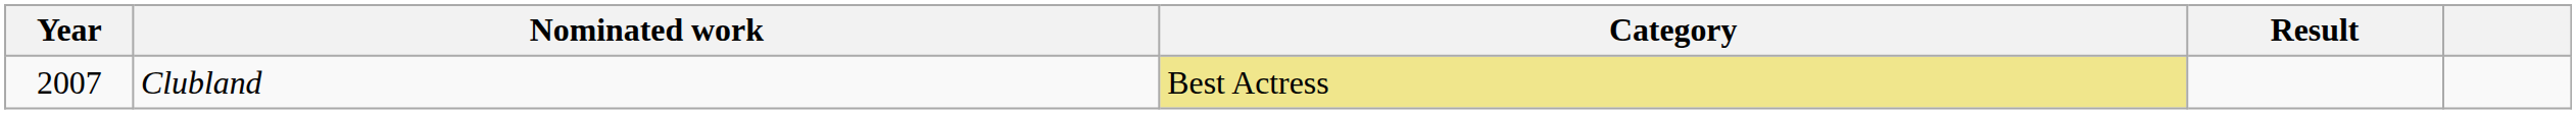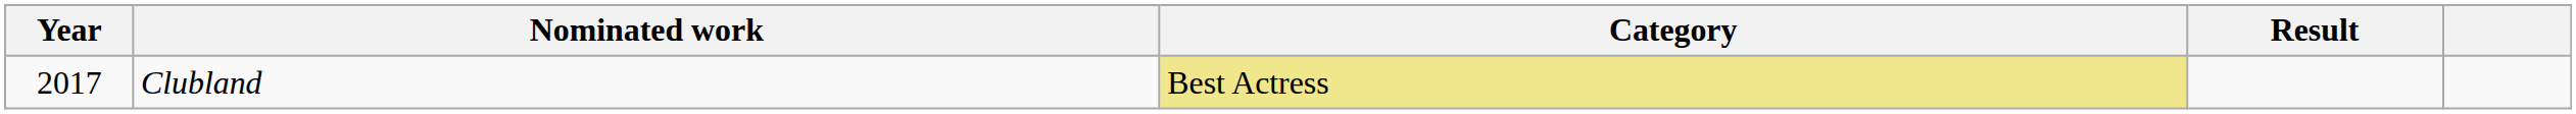Clubland | Year: 2007 -> 2017
